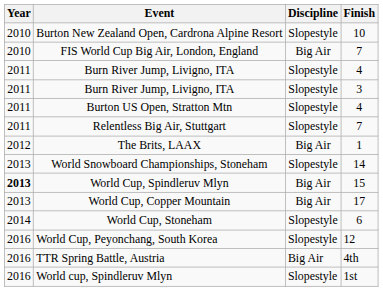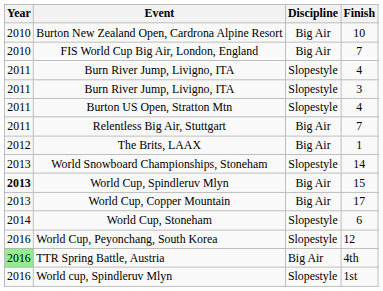Burton New Zealand Open, Cardrona Alpine Resort | Discipline: Slopestyle -> Big Air
Relentless Big Air, Stuttgart | Discipline: Slopestyle -> Big Air
TTR Spring Battle, Austria | Year: no background -> lightgreen background
